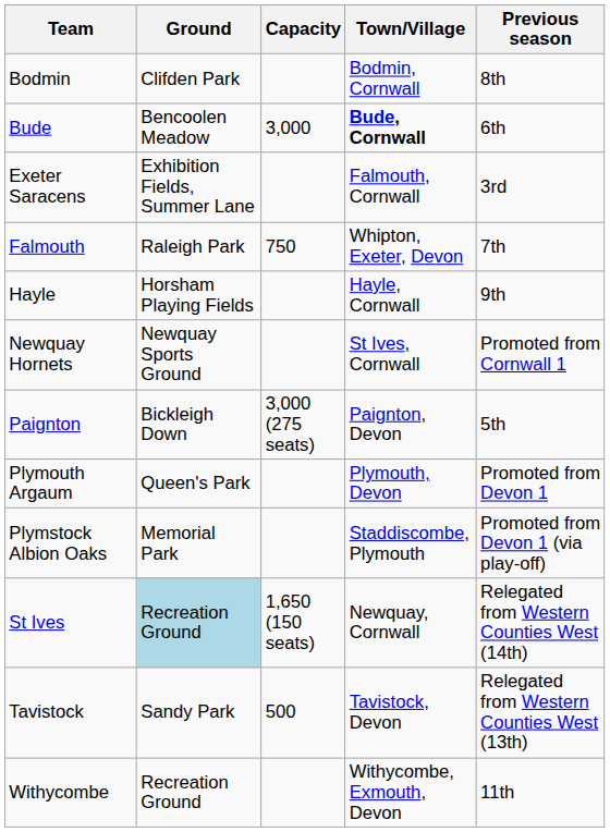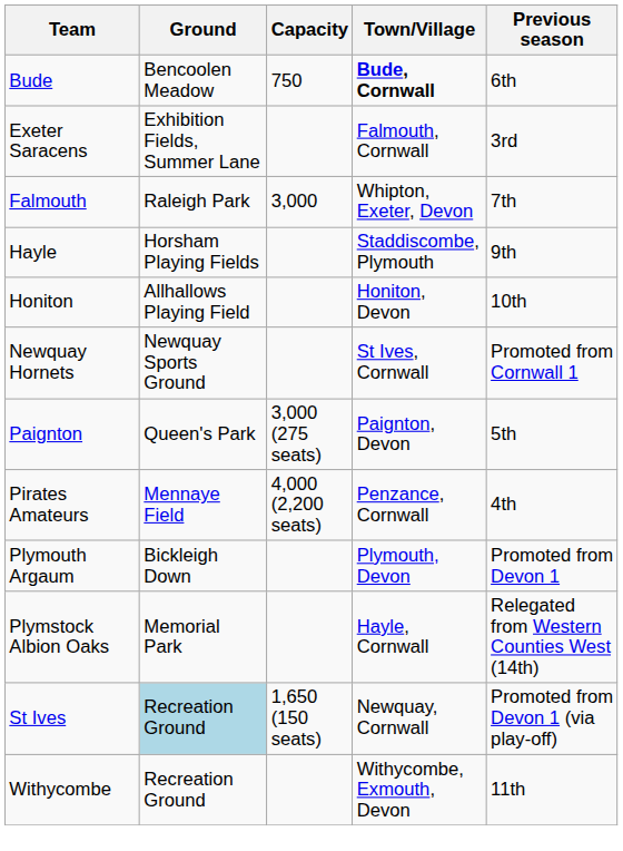- row: Bodmin | Clifden Park | Bodmin, Cornwall | 8th
Bude | Capacity: 3,000 -> 750
Falmouth | Capacity: 750 -> 3,000
Hayle | Town/Village: Hayle, Cornwall -> Staddiscombe, Plymouth
+ row: Honiton | Allhallows Playing Field | Honiton, Devon | 10th
Paignton | Ground: Bickleigh Down -> Queen's Park
+ row: Pirates Amateurs | Mennaye Field | 4,000 (2,200 seats) | Penzance, Cornwall | 4th
Plymouth Argaum | Ground: Queen's Park -> Bickleigh Down
Plymstock Albion Oaks | Town/Village: Staddiscombe, Plymouth -> Hayle, Cornwall
Plymstock Albion Oaks | Previous season: Promoted from Devon 1 (via play-off) -> Relegated from Western Counties West (14th)
St Ives | Previous season: Relegated from Western Counties West (14th) -> Promoted from Devon 1 (via play-off)
- row: Tavistock | Sandy Park | 500 | Tavistock, Devon | Relegated from Western Counties West (13th)
